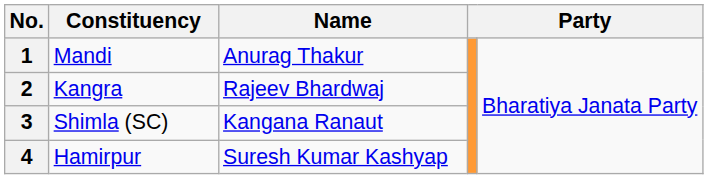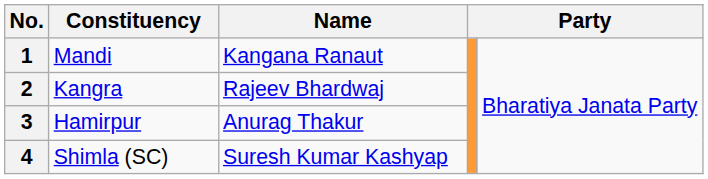1 | Name: Anurag Thakur -> Kangana Ranaut
3 | Constituency: Shimla (SC) -> Hamirpur
3 | Name: Kangana Ranaut -> Anurag Thakur
4 | Constituency: Hamirpur -> Shimla (SC)
